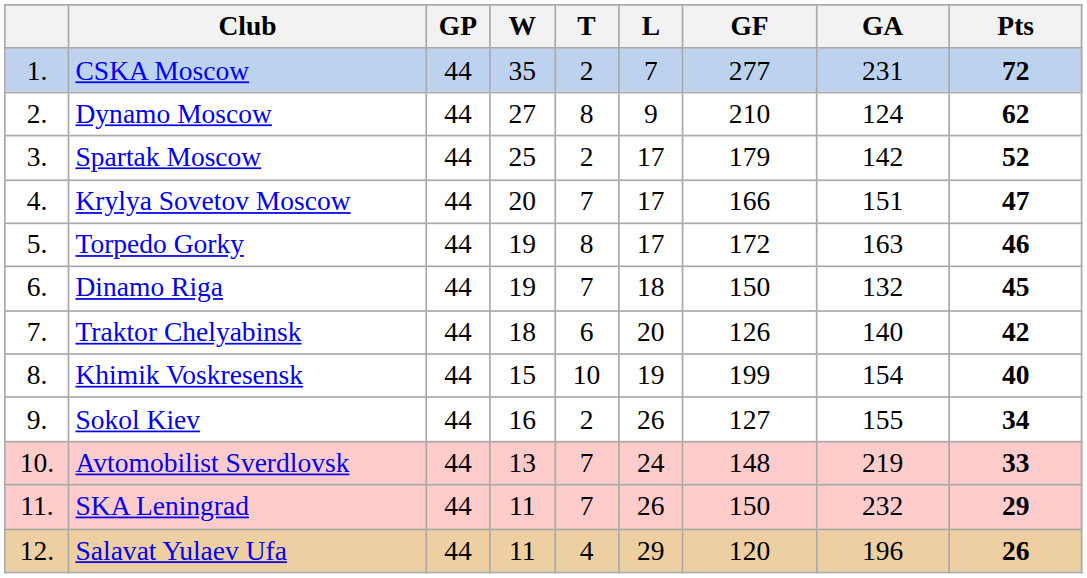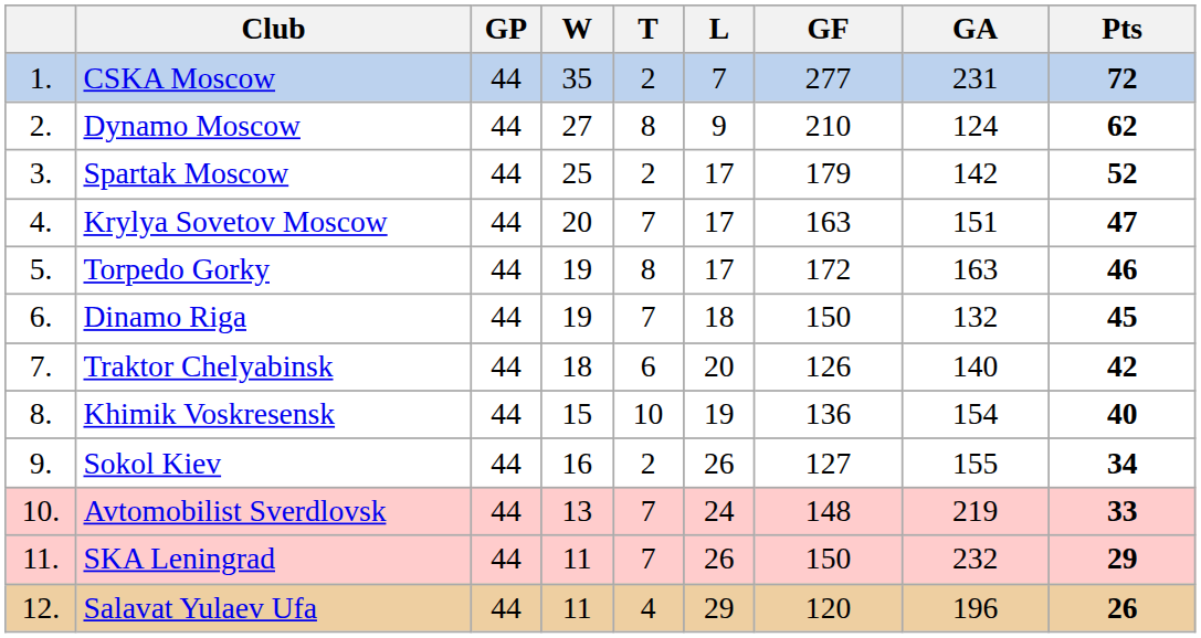Krylya Sovetov Moscow | GF: 166 -> 163
Khimik Voskresensk | GF: 199 -> 136
